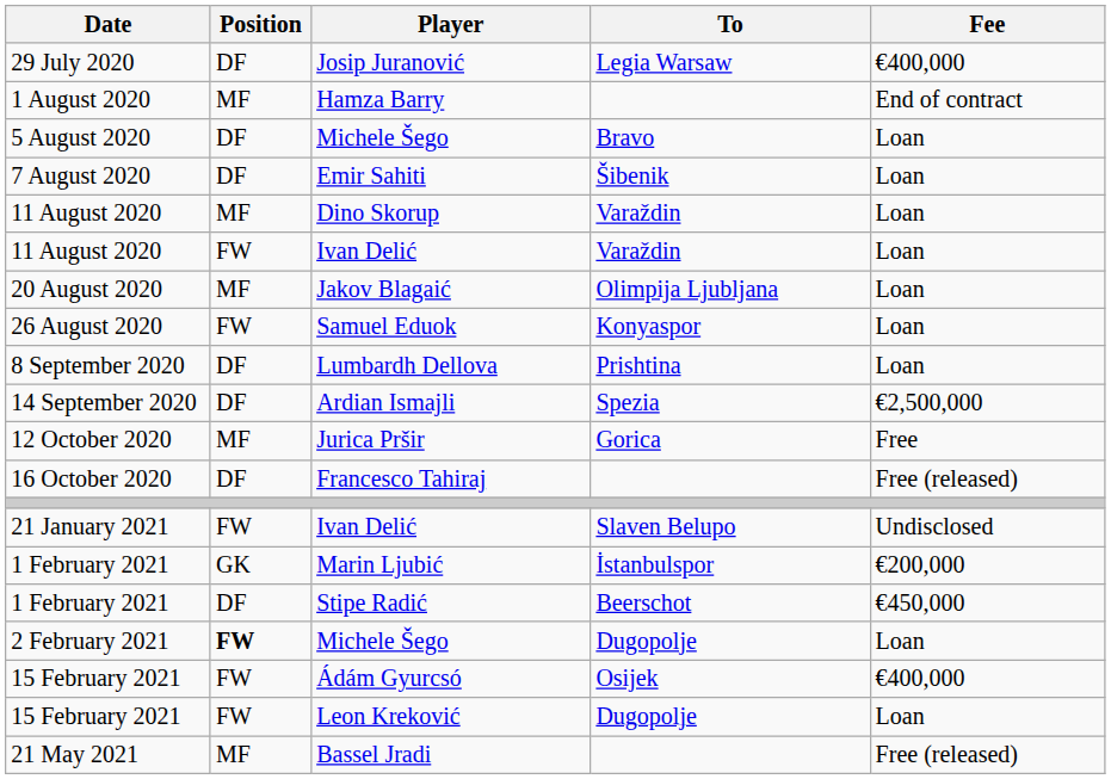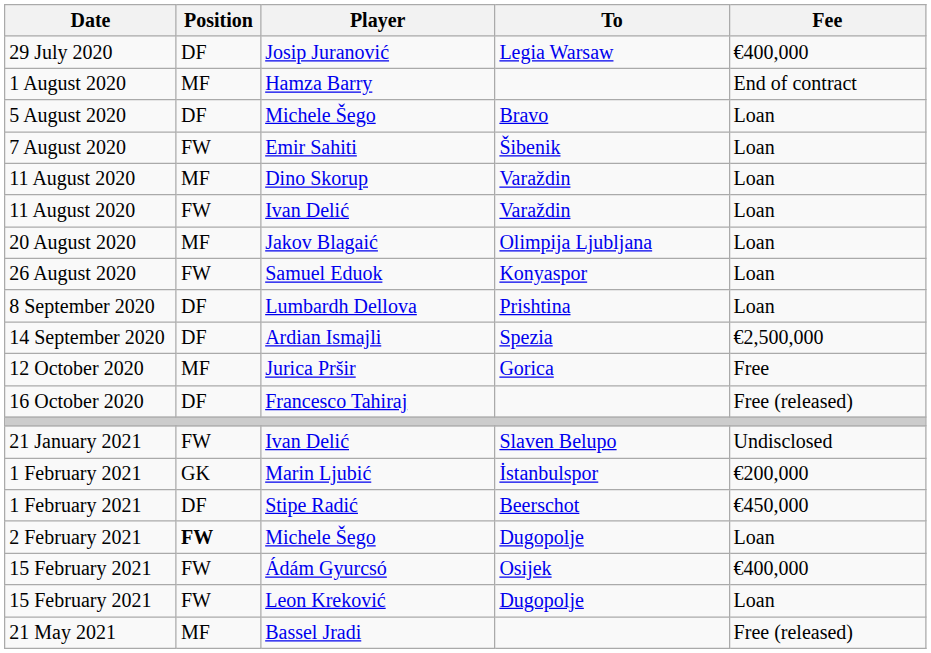Emir Sahiti | Position: DF -> FW
